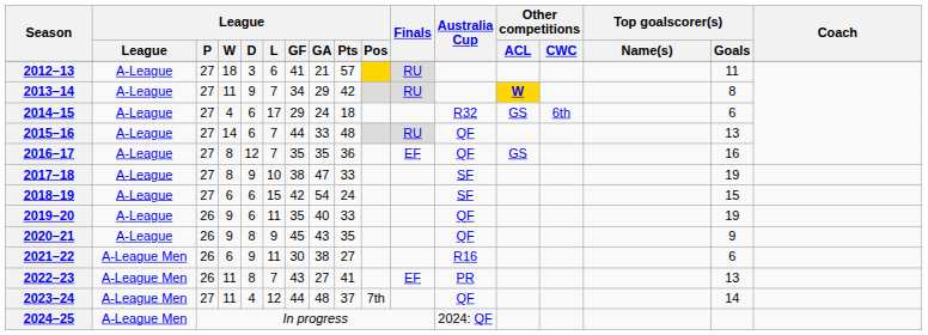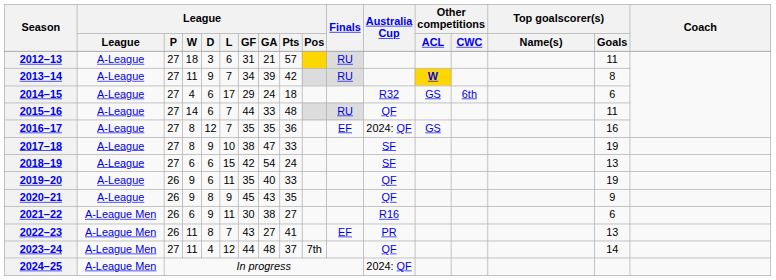2012–13 | League / GF: 41 -> 31
2013–14 | League / GA: 29 -> 39
2015–16 | Top goalscorer(s) / Goals: 13 -> 11
2016–17 | Australia Cup: QF -> 2024: QF
2018–19 | Top goalscorer(s) / Goals: 15 -> 13
